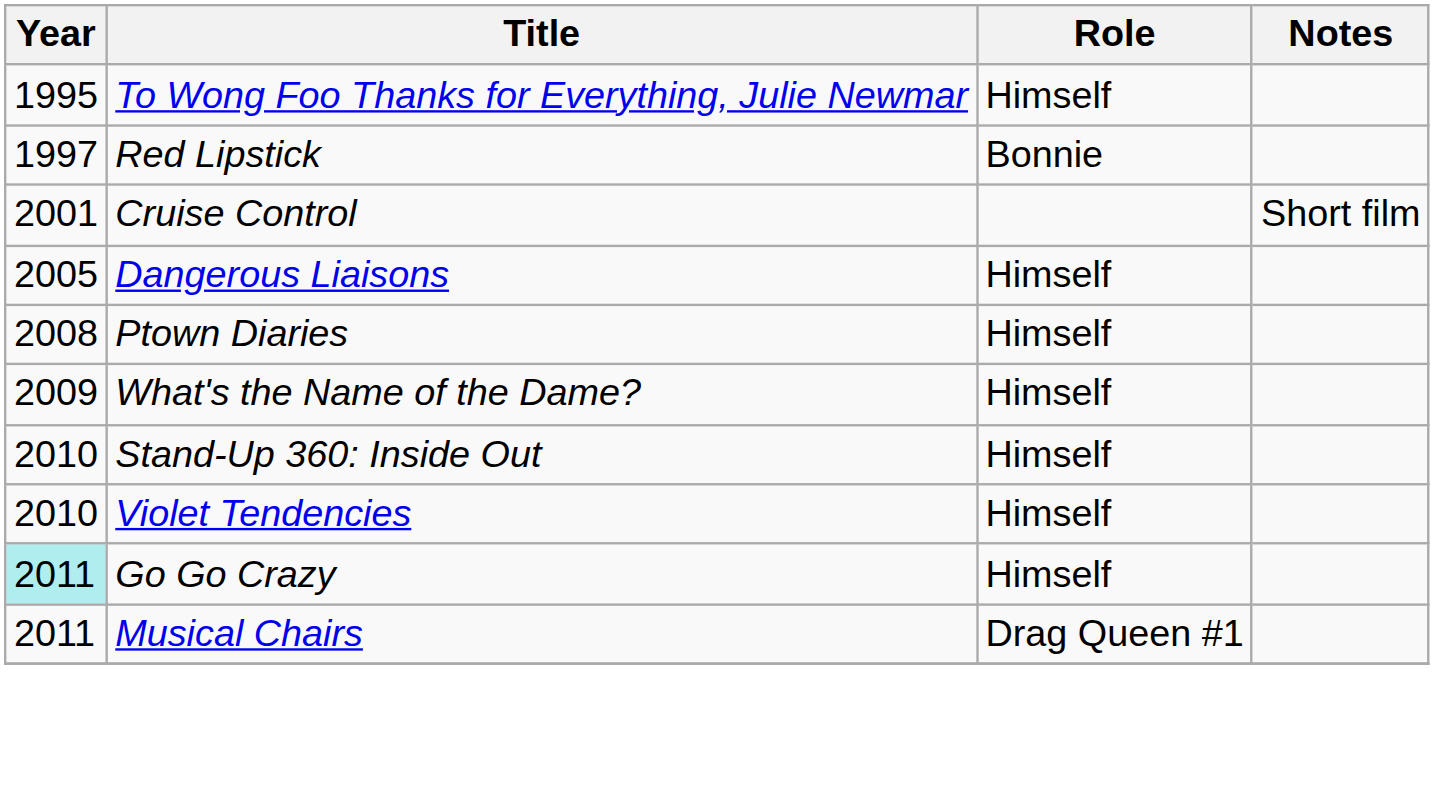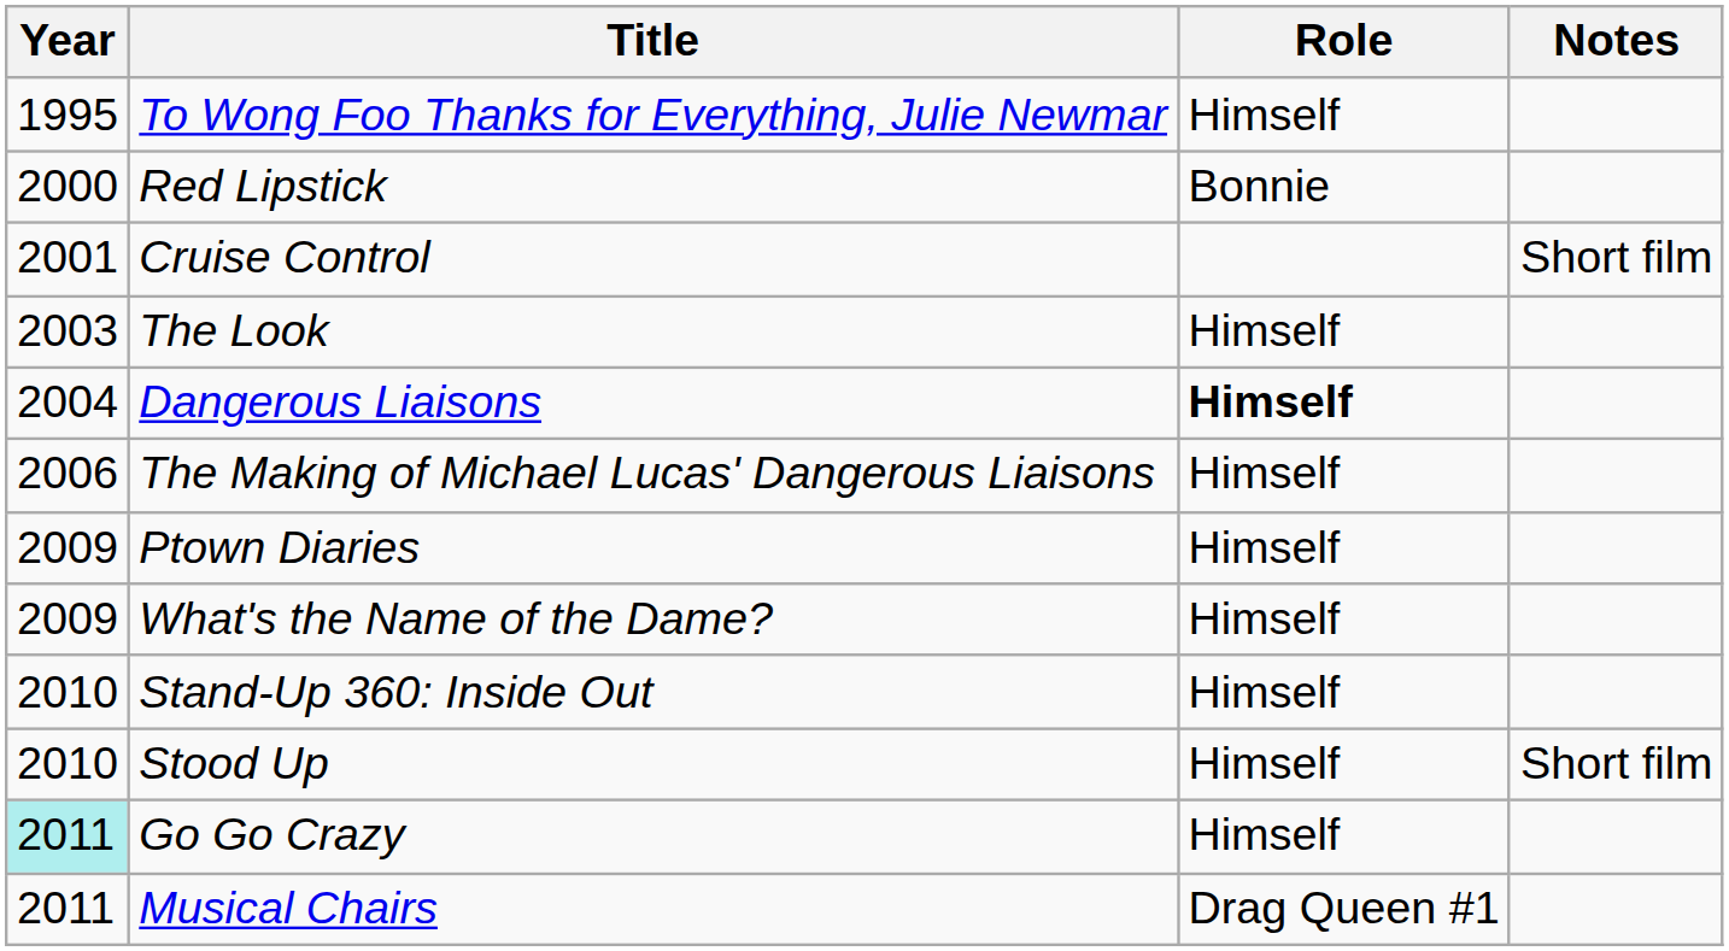Red Lipstick | Year: 1997 -> 2000
+ row: 2003 | The Look | Himself
Dangerous Liaisons | Year: 2005 -> 2004
Dangerous Liaisons | Role: normal -> bold
+ row: 2006 | The Making of Michael Lucas' Dangerous Liaisons | Himself
Ptown Diaries | Year: 2008 -> 2009
+ row: 2010 | Stood Up | Himself | Short film
- row: 2010 | Violet Tendencies | Himself
